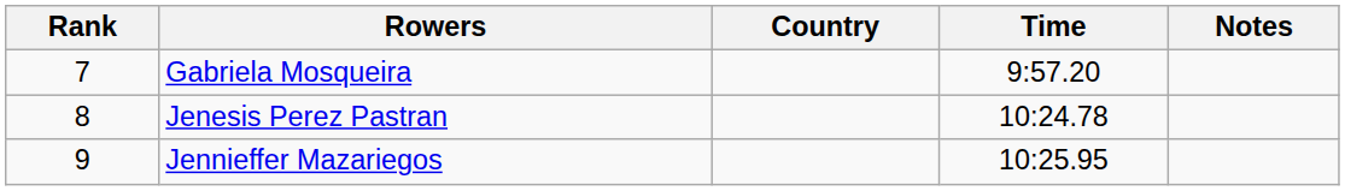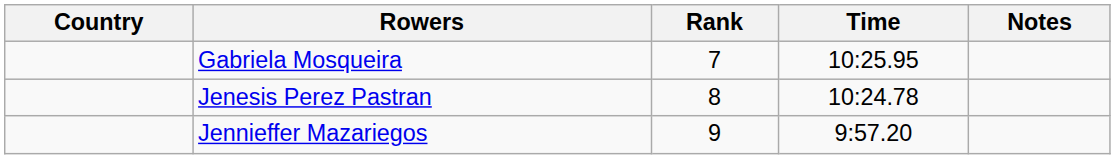columns swapped: Rank <-> Country
Gabriela Mosqueira | Time: 9:57.20 -> 10:25.95
Jennieffer Mazariegos | Time: 10:25.95 -> 9:57.20
